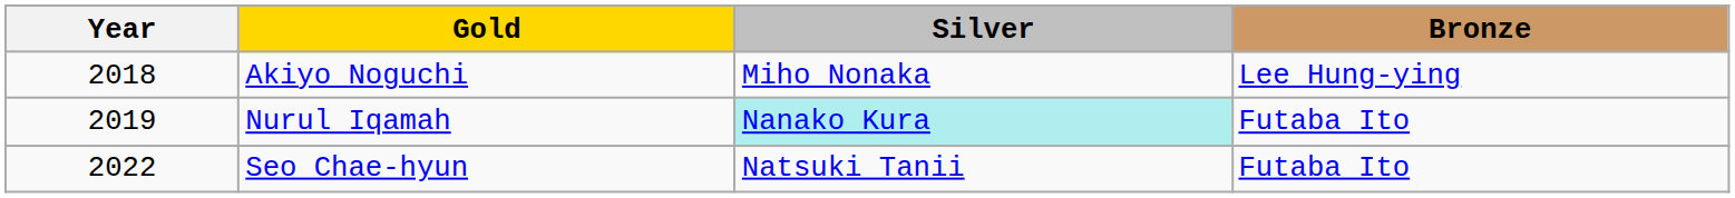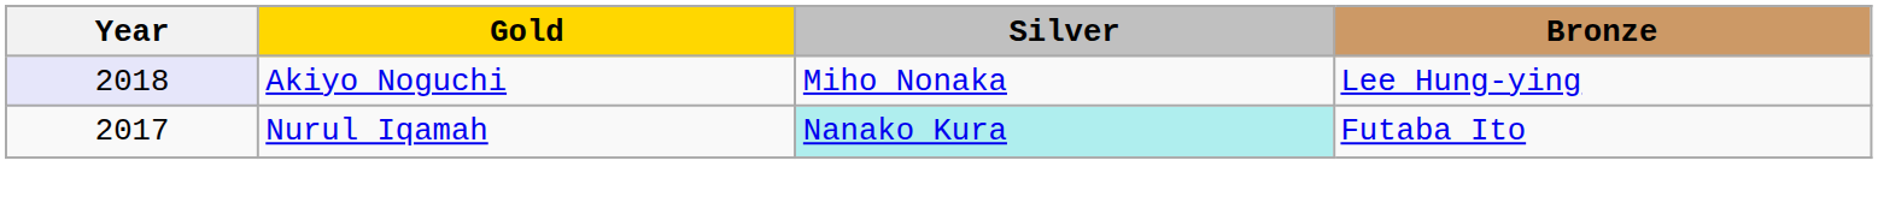Akiyo Noguchi | Year: no background -> lavender background
Nurul Iqamah | Year: 2019 -> 2017
- row: 2022 | Seo Chae-hyun | Natsuki Tanii | Futaba Ito
